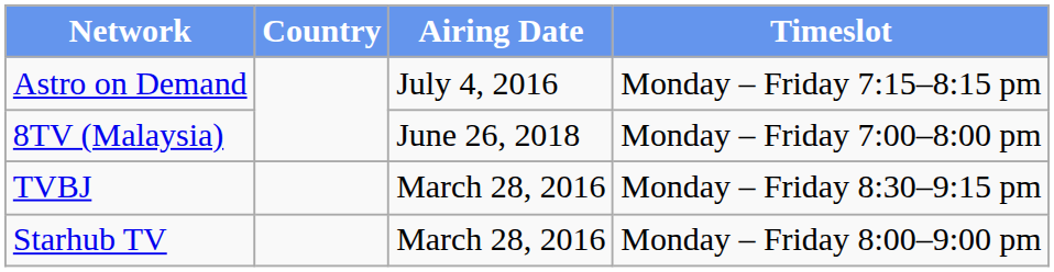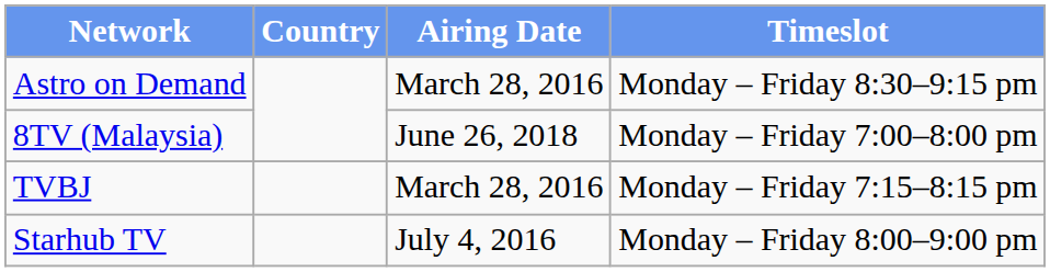Astro on Demand | Airing Date: July 4, 2016 -> March 28, 2016
Astro on Demand | Timeslot: Monday – Friday 7:15–8:15 pm -> Monday – Friday 8:30–9:15 pm
TVBJ | Timeslot: Monday – Friday 8:30–9:15 pm -> Monday – Friday 7:15–8:15 pm
Starhub TV | Airing Date: March 28, 2016 -> July 4, 2016
